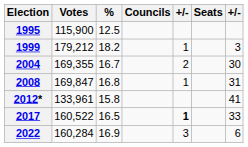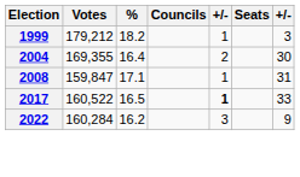- row: 1995 | 115,900 | 12.5
2004 | %: 16.7 -> 16.4
2008 | Votes: 169,847 -> 159,847
2008 | %: 16.8 -> 17.1
- row: 2012* | 133,961 | 15.8 | 41
2022 | %: 16.9 -> 16.2
2022 | column 7: 6 -> 9
